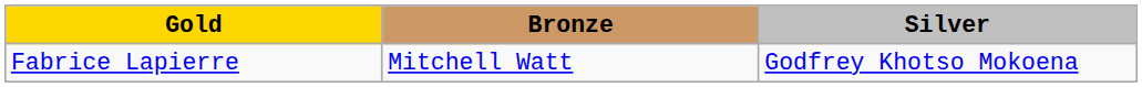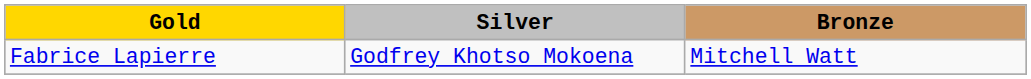columns swapped: Silver <-> Bronze
